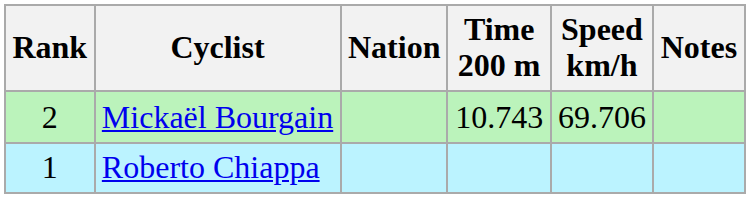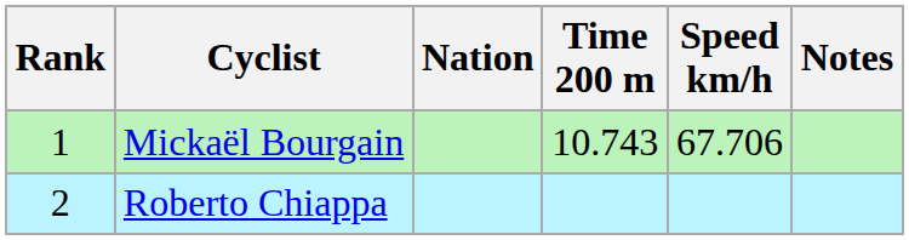Mickaël Bourgain | Rank: 2 -> 1
Mickaël Bourgain | Speed km/h: 69.706 -> 67.706
Roberto Chiappa | Rank: 1 -> 2
